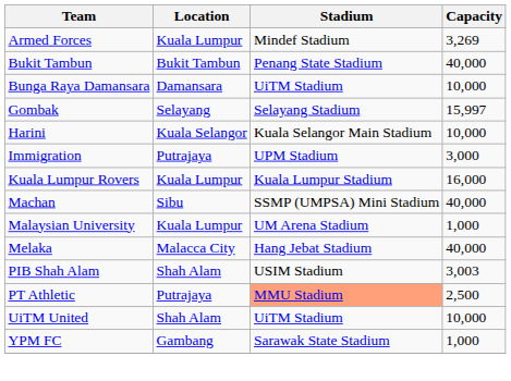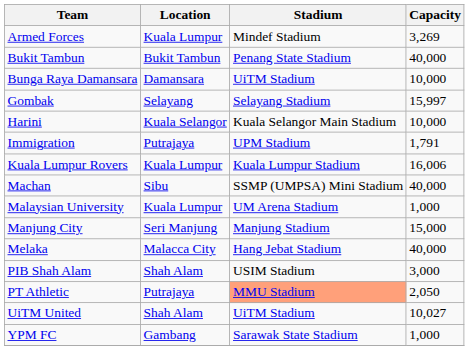Immigration | Capacity: 3,000 -> 1,791
Kuala Lumpur Rovers | Capacity: 16,000 -> 16,006
+ row: Manjung City | Seri Manjung | Manjung Stadium | 15,000
PIB Shah Alam | Capacity: 3,003 -> 3,000
PT Athletic | Capacity: 2,500 -> 2,050
UiTM United | Capacity: 10,000 -> 10,027
